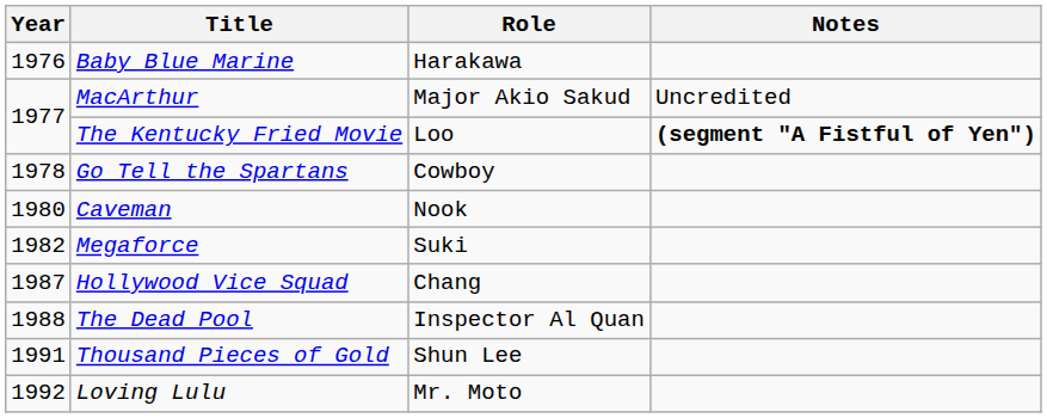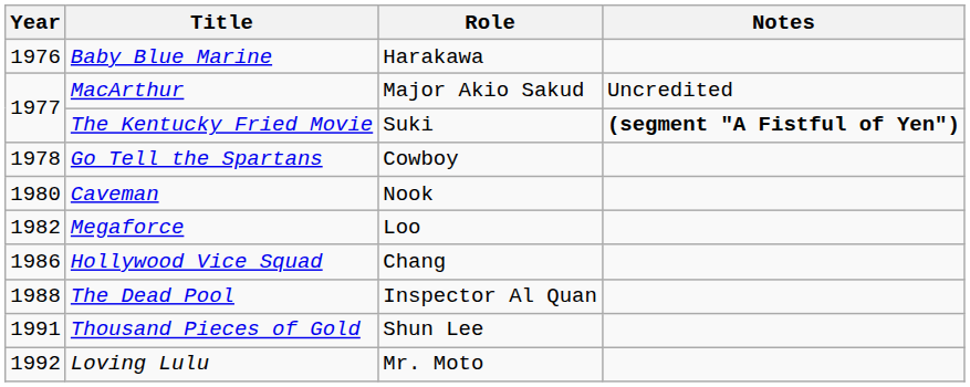The Kentucky Fried Movie | Role: Loo -> Suki
Megaforce | Role: Suki -> Loo
Hollywood Vice Squad | Year: 1987 -> 1986
